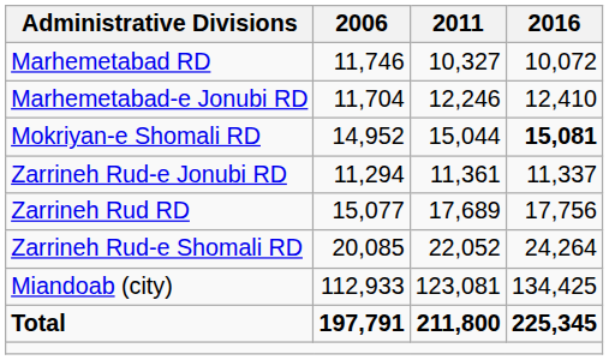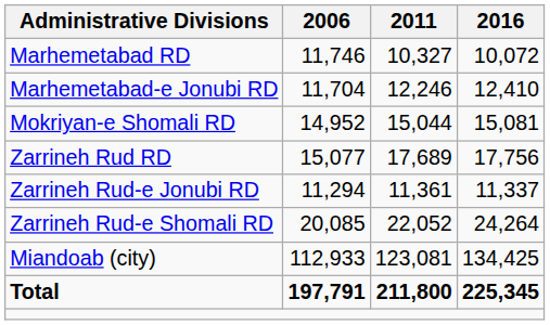Mokriyan-e Shomali RD | 2016: bold -> normal
rows swapped: Zarrineh Rud RD <-> Zarrineh Rud-e Jonubi RD
